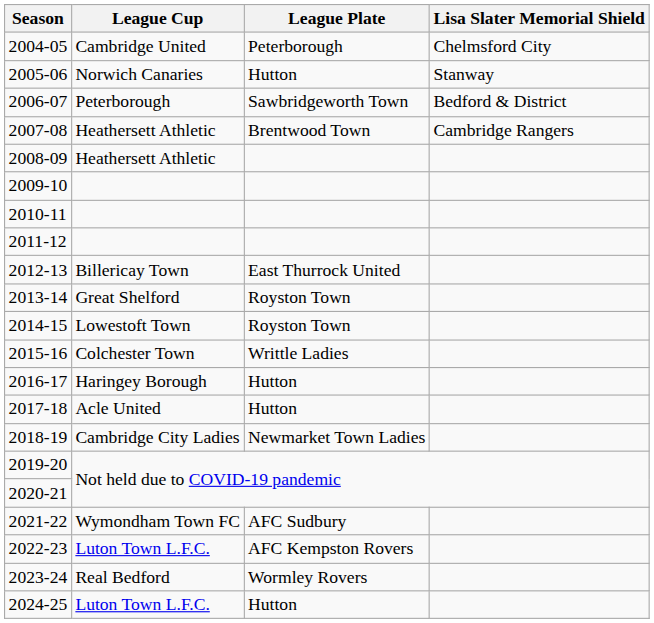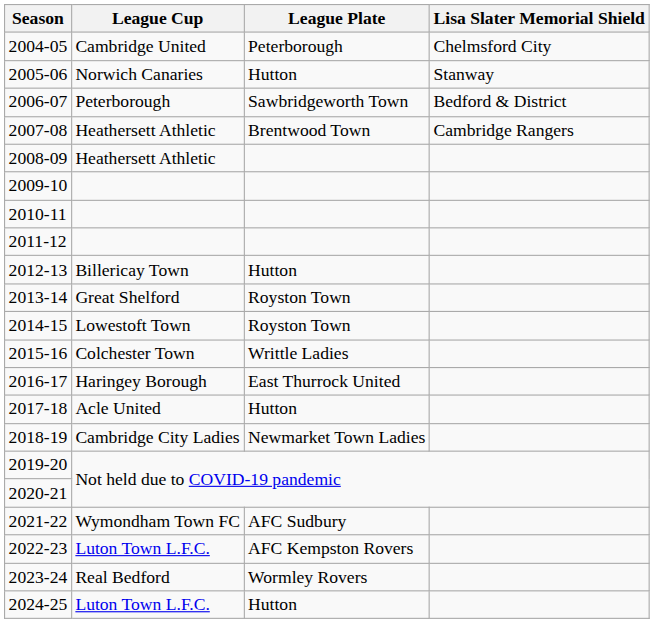2012-13 | League Plate: East Thurrock United -> Hutton
2016-17 | League Plate: Hutton -> East Thurrock United
